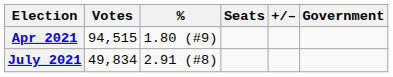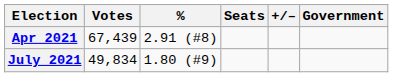Apr 2021 | Votes: 94,515 -> 67,439
Apr 2021 | %: 1.80 (#9) -> 2.91 (#8)
July 2021 | %: 2.91 (#8) -> 1.80 (#9)
